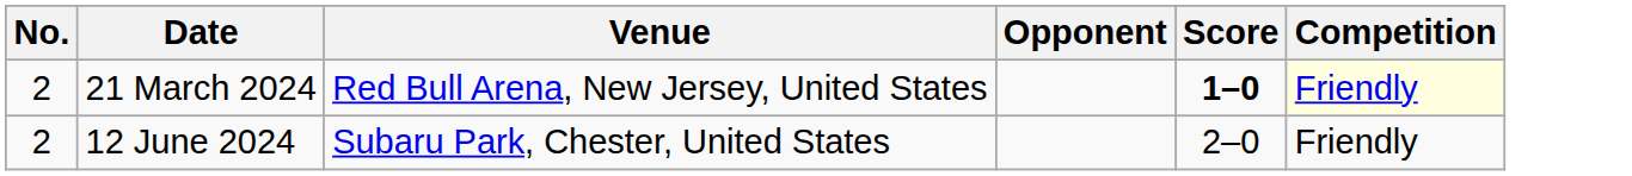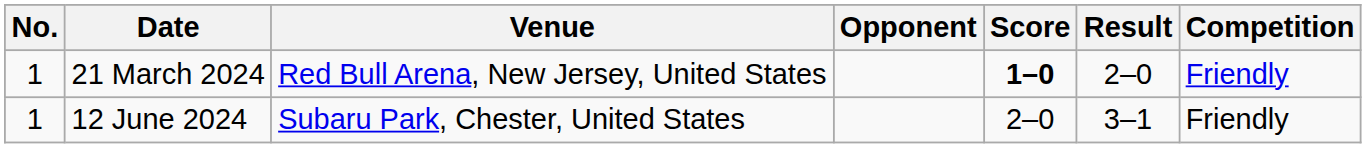+ column: Result | 2–0 | 3–1
21 March 2024 | No.: 2 -> 1
21 March 2024 | Competition: lightyellow background -> no background
12 June 2024 | No.: 2 -> 1
